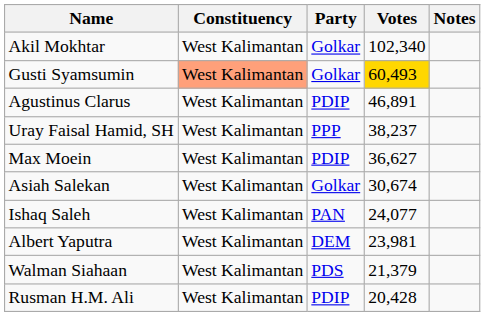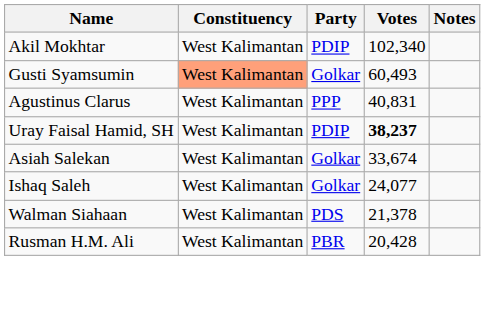Akil Mokhtar | Party: Golkar -> PDIP
Gusti Syamsumin | Votes: gold background -> no background
Agustinus Clarus | Party: PDIP -> PPP
Agustinus Clarus | Votes: 46,891 -> 40,831
Uray Faisal Hamid, SH | Party: PPP -> PDIP
Uray Faisal Hamid, SH | Votes: normal -> bold
- row: Max Moein | West Kalimantan | PDIP | 36,627
Asiah Salekan | Votes: 30,674 -> 33,674
Ishaq Saleh | Party: PAN -> Golkar
- row: Albert Yaputra | West Kalimantan | DEM | 23,981
Walman Siahaan | Votes: 21,379 -> 21,378
Rusman H.M. Ali | Party: PDIP -> PBR
